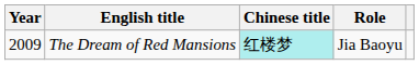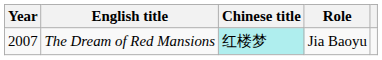The Dream of Red Mansions | Year: 2009 -> 2007
